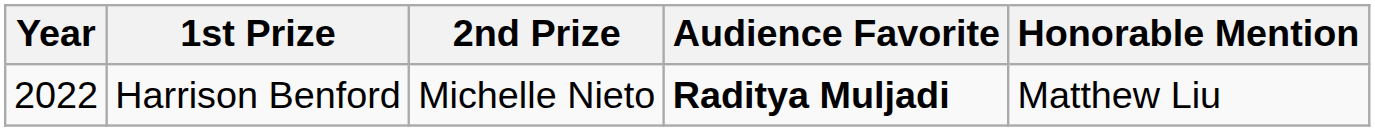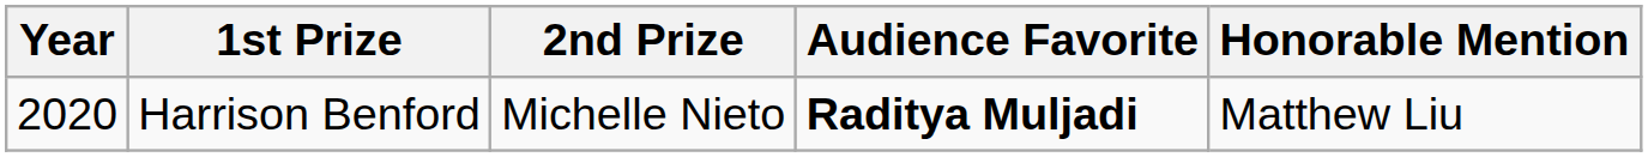Harrison Benford | Year: 2022 -> 2020
